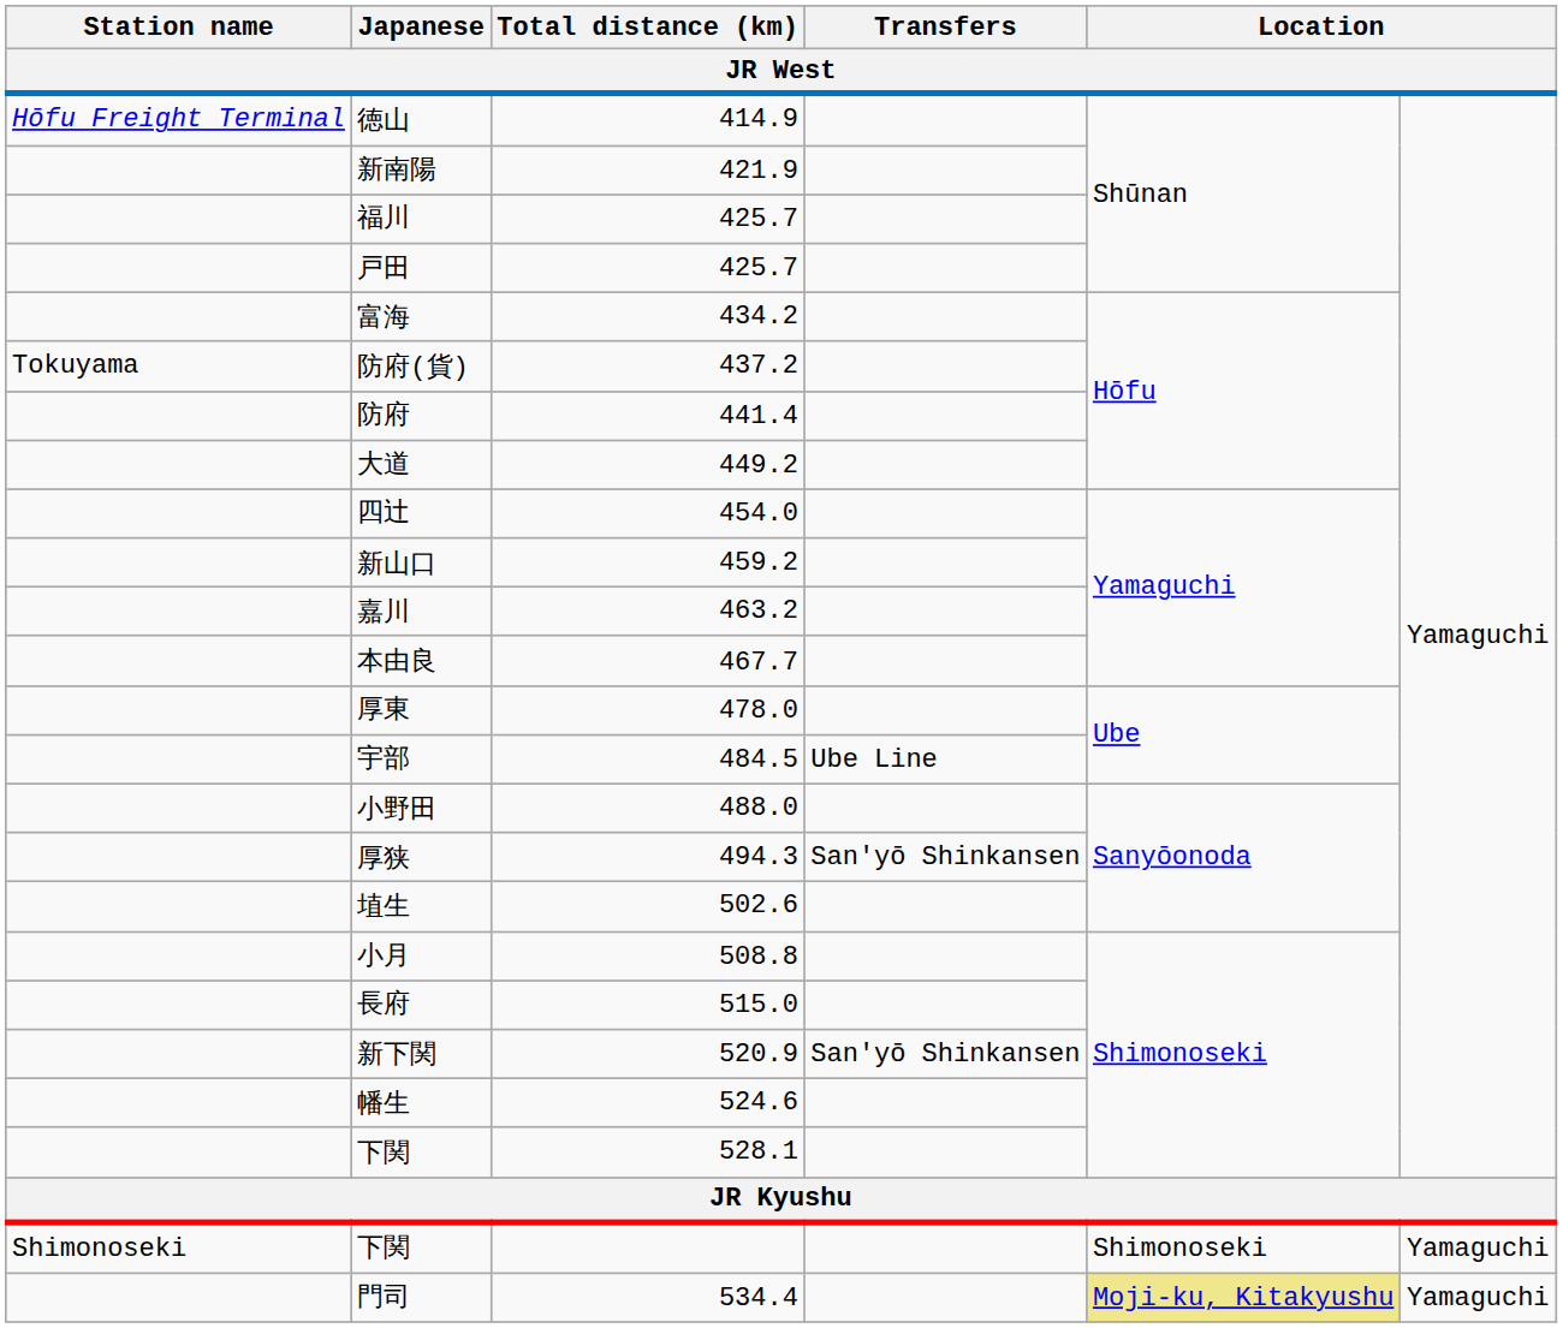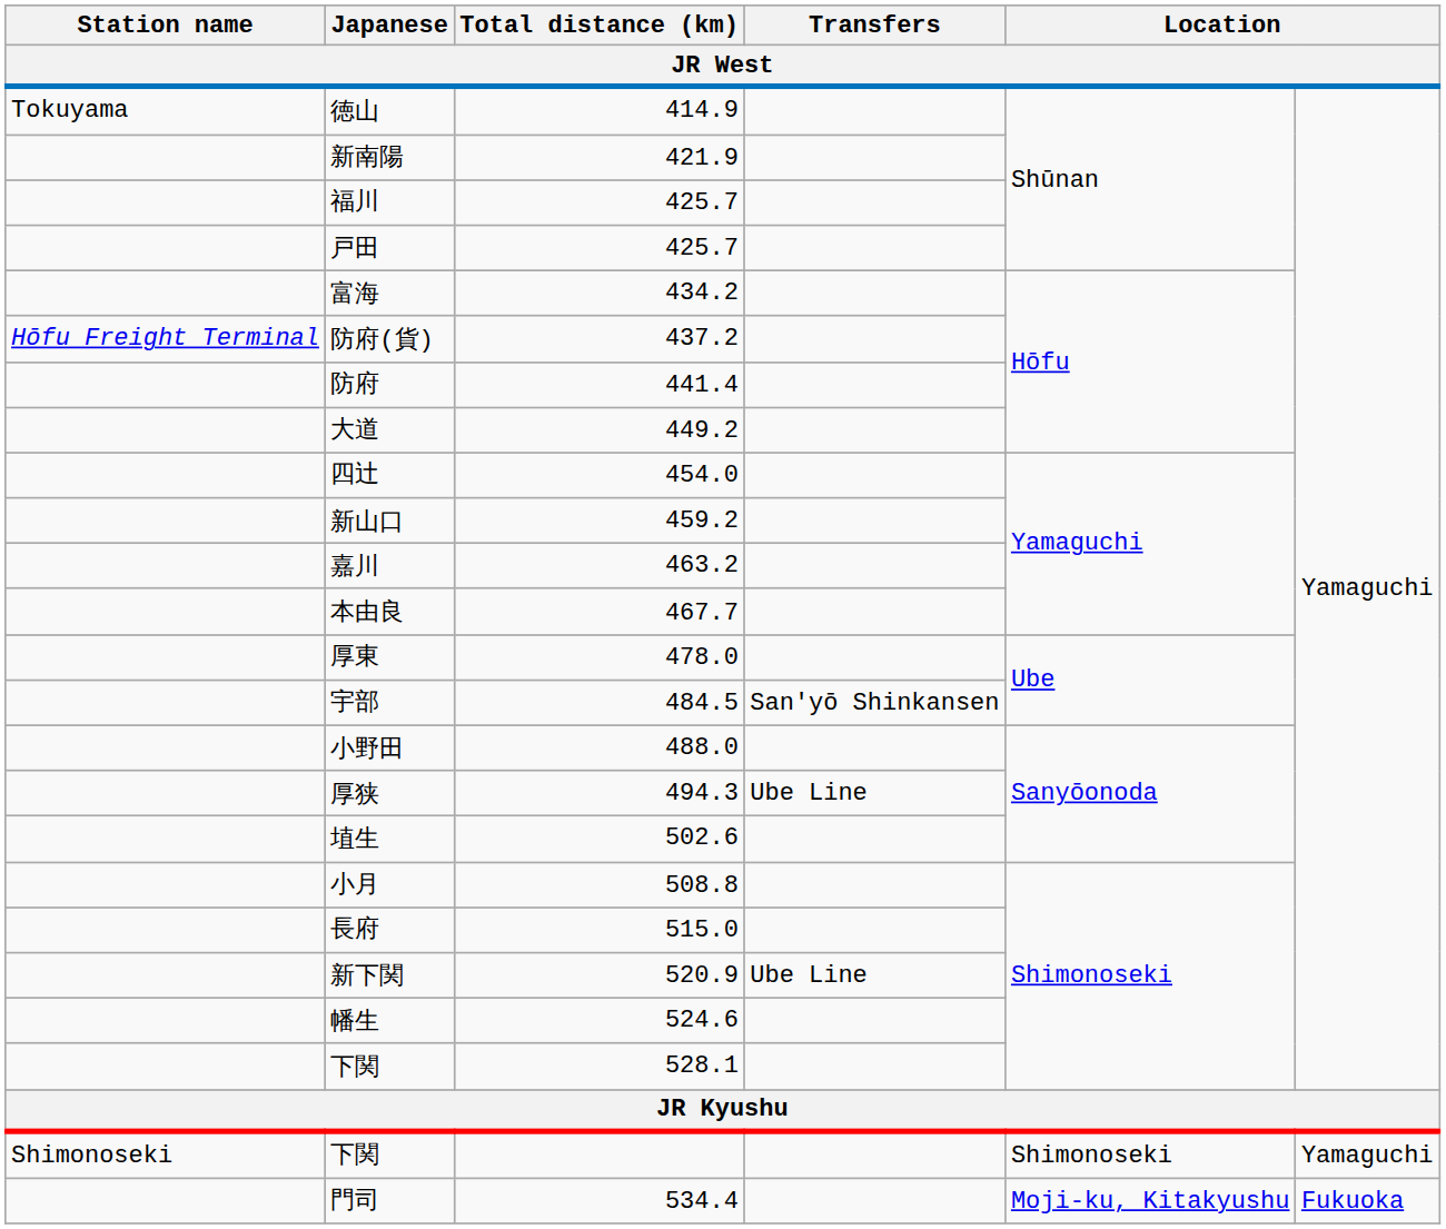徳山 | Station name: Hōfu Freight Terminal -> Tokuyama
防府(貨) | Station name: Tokuyama -> Hōfu Freight Terminal
宇部 | Transfers: Ube Line -> San'yō Shinkansen
厚狭 | Transfers: San'yō Shinkansen -> Ube Line
新下関 | Transfers: San'yō Shinkansen -> Ube Line
門司 | column 5: khaki background -> no background
門司 | column 6: Yamaguchi -> Fukuoka
